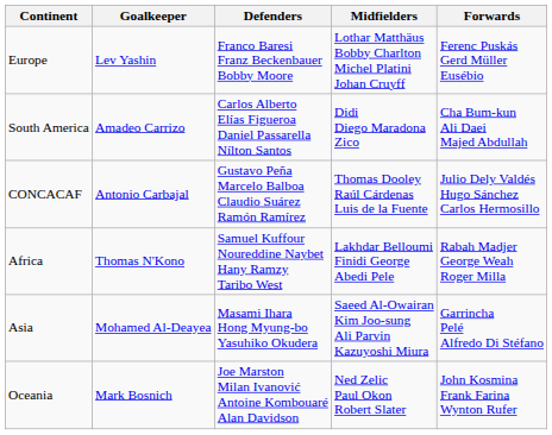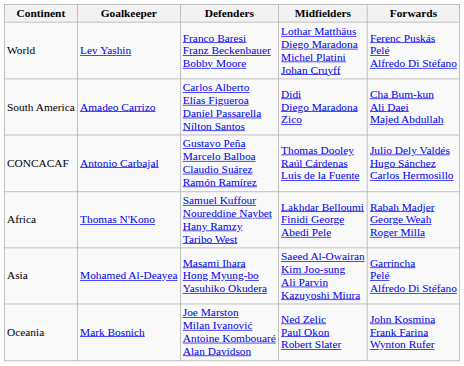+ row: World | Lev Yashin | Franco Baresi Franz Beckenbauer Bobby Moore | Lothar Matthäus Diego Maradona Michel Platini Johan Cruyff | Ferenc Puskás Pelé Alfredo Di Stéfano
- row: Europe | Lev Yashin | Franco Baresi Franz Beckenbauer Bobby Moore | Lothar Matthäus Bobby Charlton Michel Platini Johan Cruyff | Ferenc Puskás Gerd Müller Eusébio
